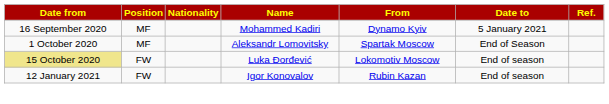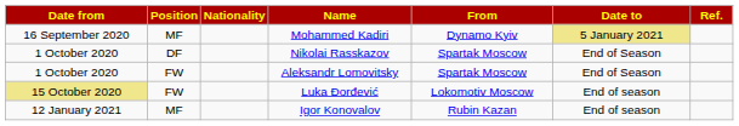Mohammed Kadiri | Date to: no background -> khaki background
+ row: 1 October 2020 | DF | Nikolai Rasskazov | Spartak Moscow | End of Season
Aleksandr Lomovitsky | Position: MF -> FW
Igor Konovalov | Position: FW -> MF
